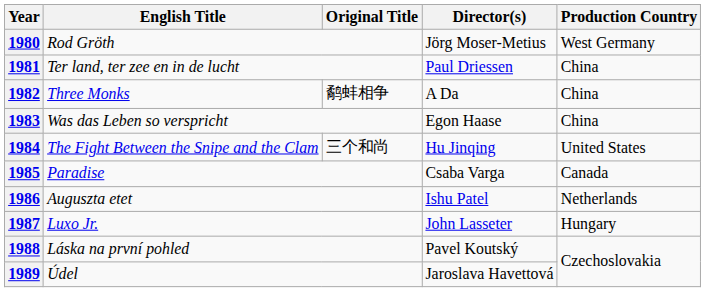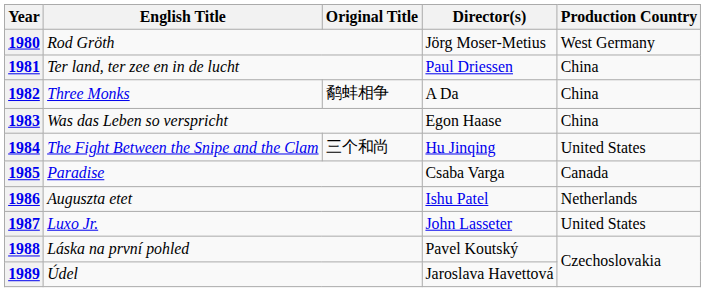1987 | Production Country: Hungary -> United States
